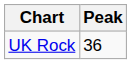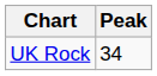UK Rock | Peak: 36 -> 34
